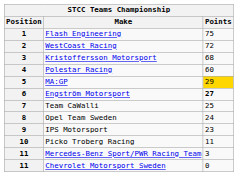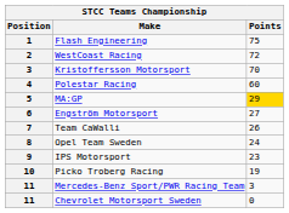Kristoffersson Motorsport | Points: 68 -> 70
Engström Motorsport | Points: bold -> normal
Team CaWalli | Points: 25 -> 26
Picko Troberg Racing | Points: 11 -> 19
